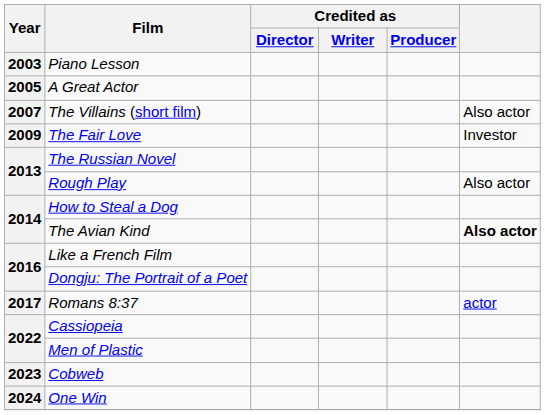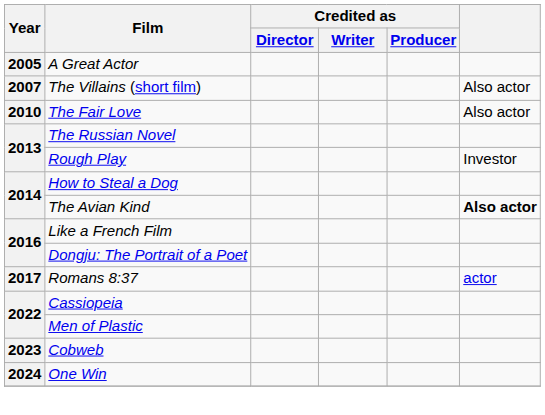- row: 2003 | Piano Lesson
The Fair Love | Year: 2009 -> 2010
The Fair Love | column 6: Investor -> Also actor
Rough Play | column 6: Also actor -> Investor
